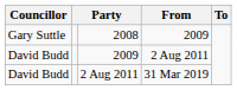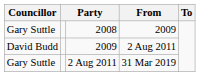31 Mar 2019 | Councillor: David Budd -> Gary Suttle
